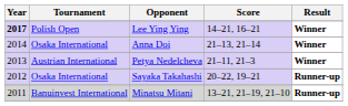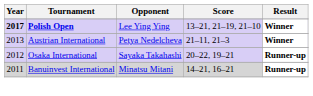Lee Ying Ying | Tournament: normal -> bold
Lee Ying Ying | Score: 14–21, 16–21 -> 13–21, 21–19, 21–10
- row: 2014 | Osaka International | Anna Doi | 21–13, 21–14 | Winner
Minatsu Mitani | Score: 13–21, 21–19, 21–10 -> 14–21, 16–21
